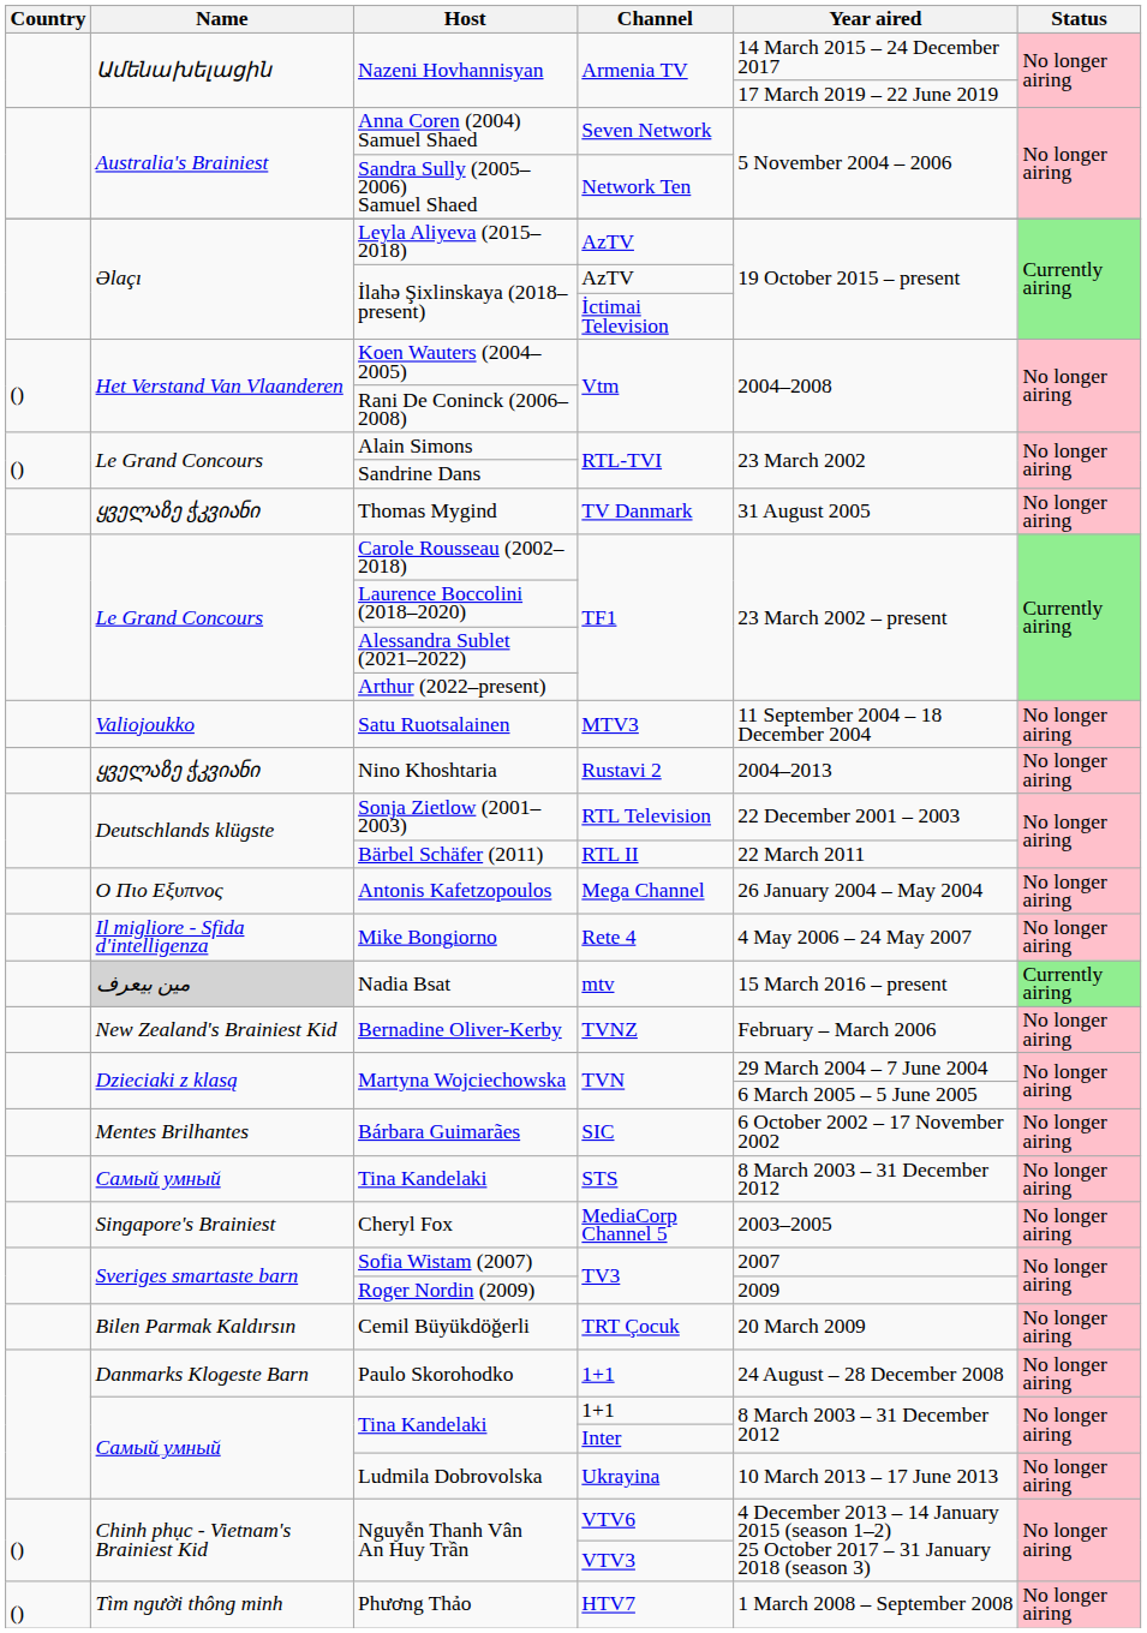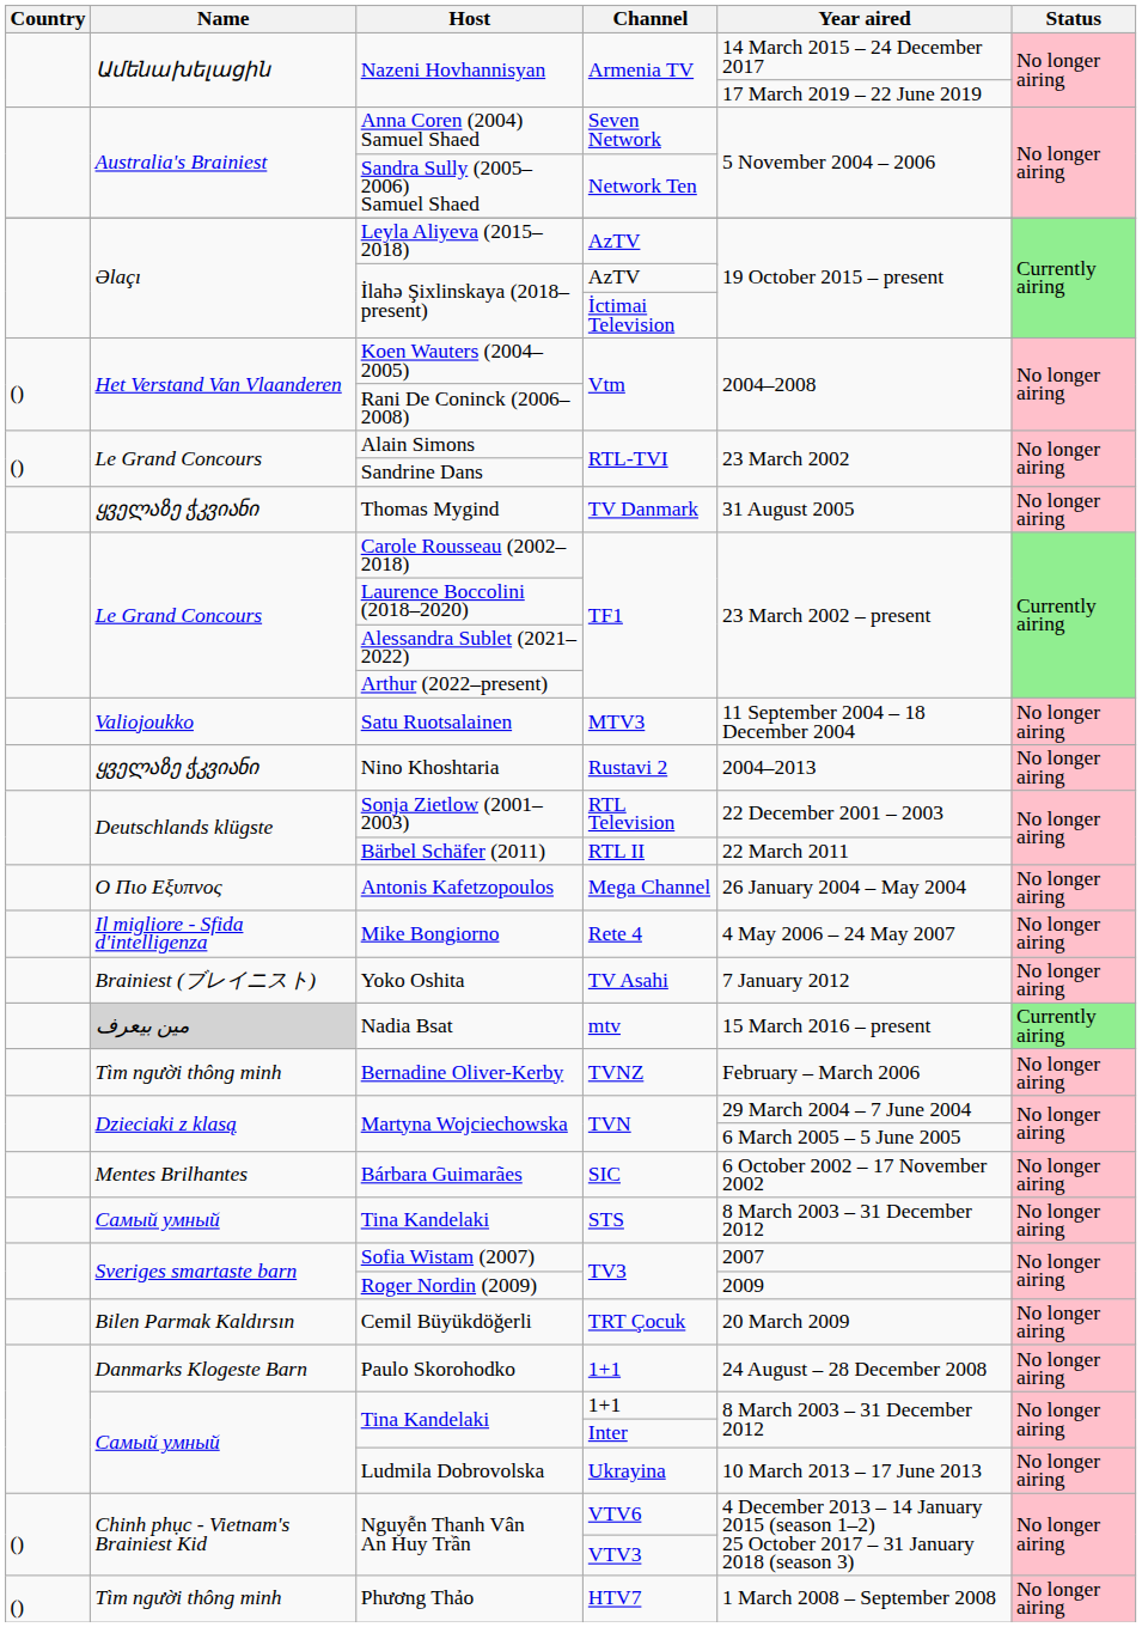+ row: Brainiest (ブレイニスト) | Yoko Oshita | TV Asahi | 7 January 2012 | No longer airing
Bernadine Oliver-Kerby | Name: New Zealand's Brainiest Kid -> Tìm người thông minh
- row: Singapore's Brainiest | Cheryl Fox | MediaCorp Channel 5 | 2003–2005 | No longer airing
